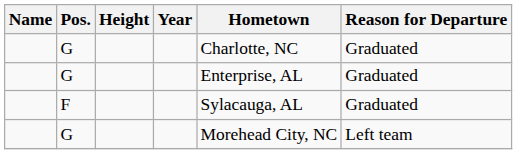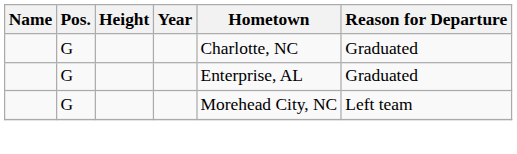- row: F | Sylacauga, AL | Graduated
